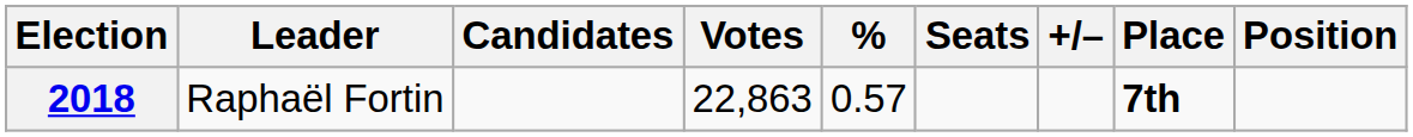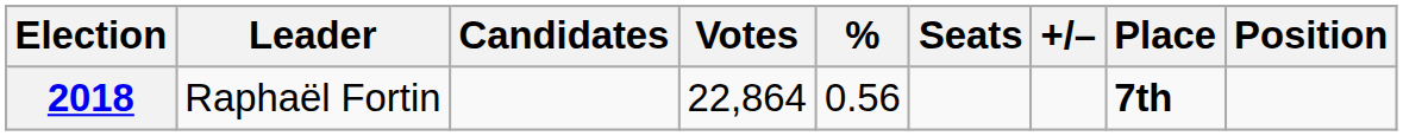2018 | Votes: 22,863 -> 22,864
2018 | %: 0.57 -> 0.56
